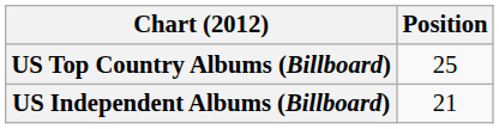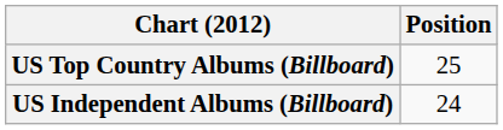US Independent Albums (Billboard) | Position: 21 -> 24
